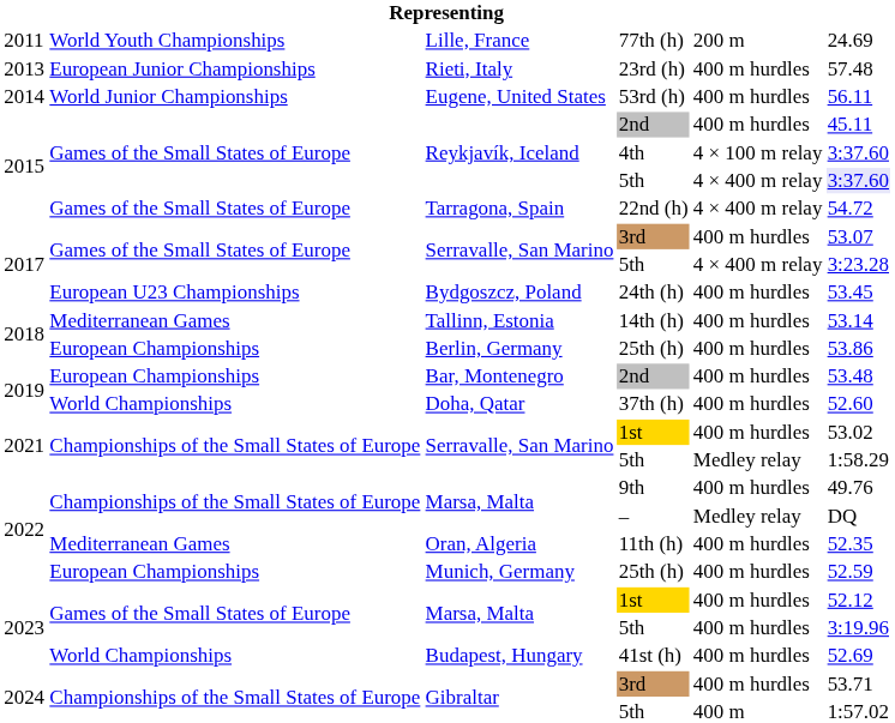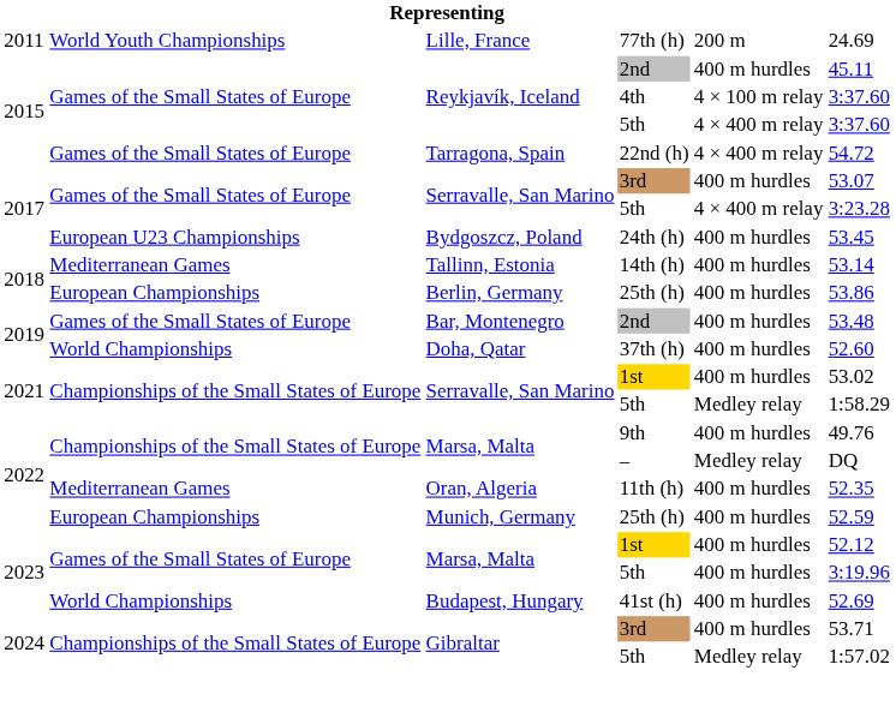- row: 2013 | European Junior Championships | Rieti, Italy | 23rd (h) | 400 m hurdles | 57.48
- row: 2014 | World Junior Championships | Eugene, United States | 53rd (h) | 400 m hurdles | 56.11
2015 / 5th | column 6: lavender background -> no background
2019 / 2nd | column 2: European Championships -> Games of the Small States of Europe
2024 / 5th | column 5: 400 m -> Medley relay
